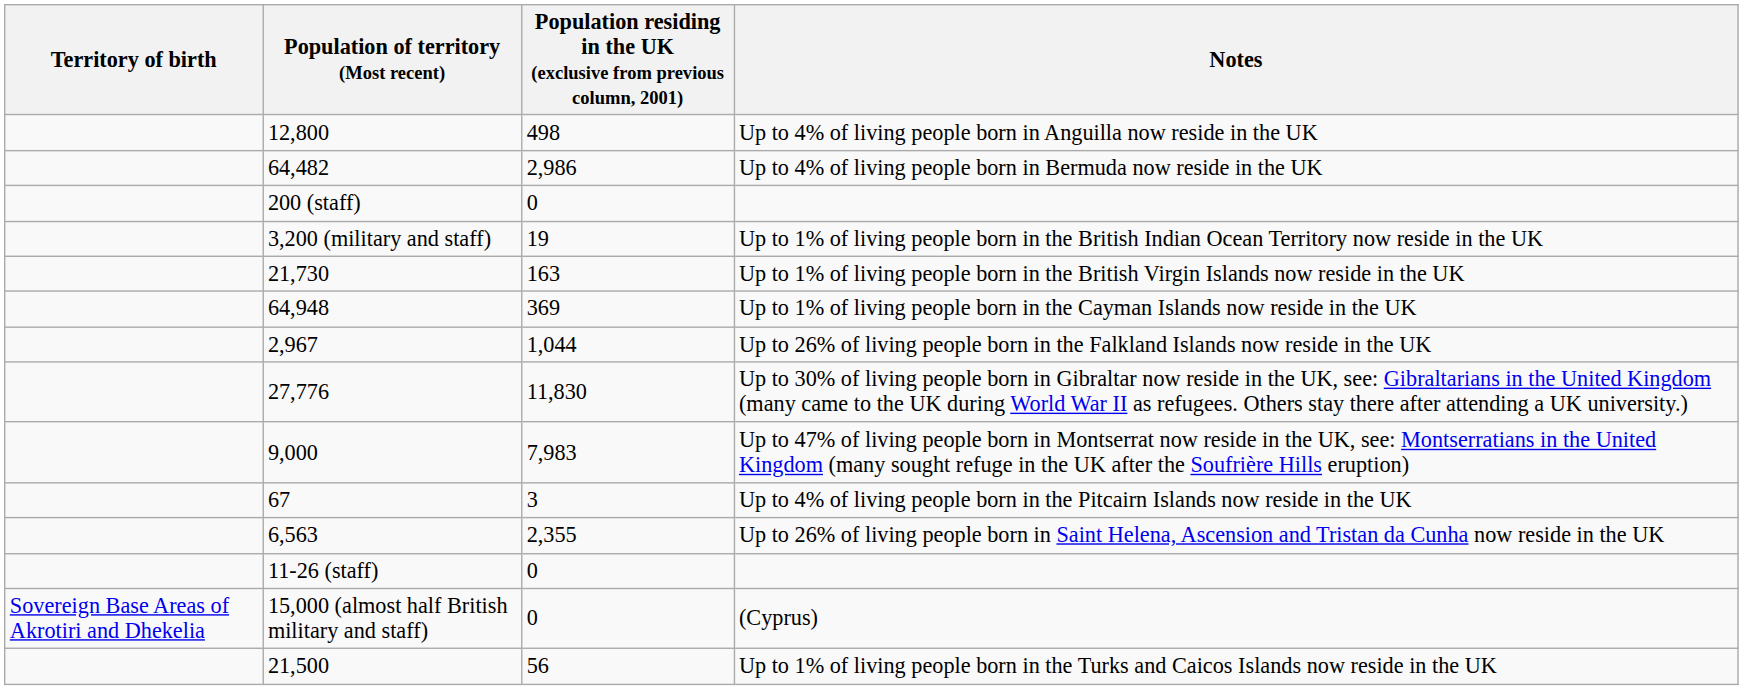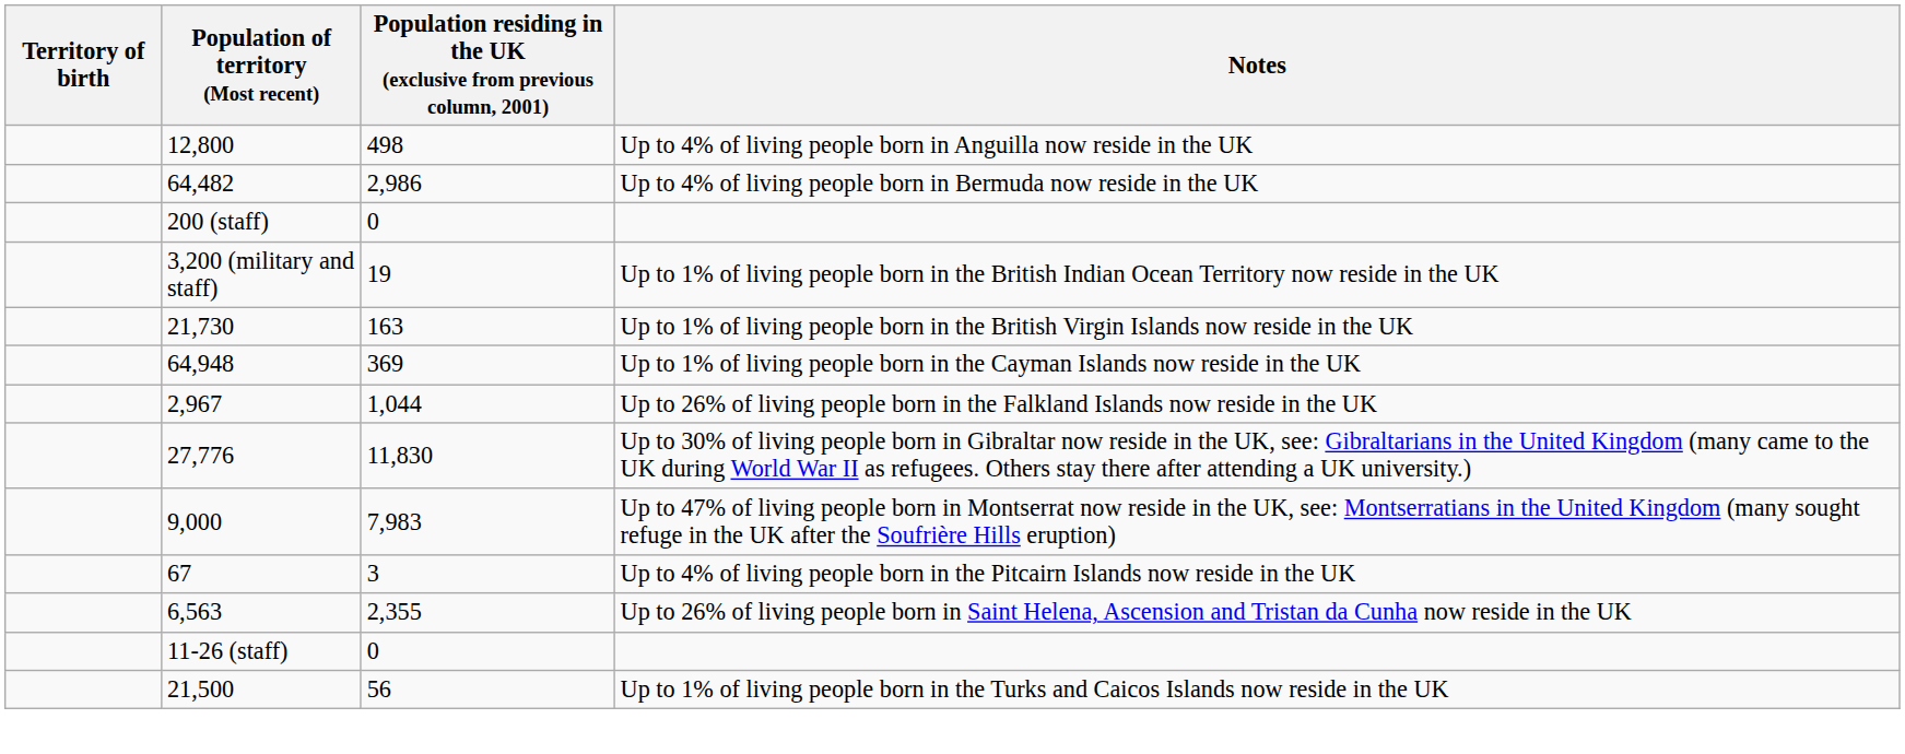- row: Sovereign Base Areas of Akrotiri and Dhekelia | 15,000 (almost half British military and staff) | 0 | (Cyprus)
